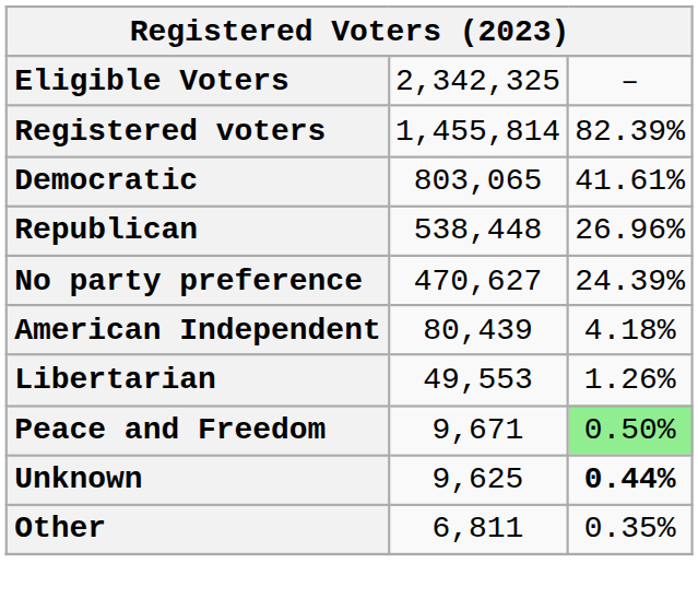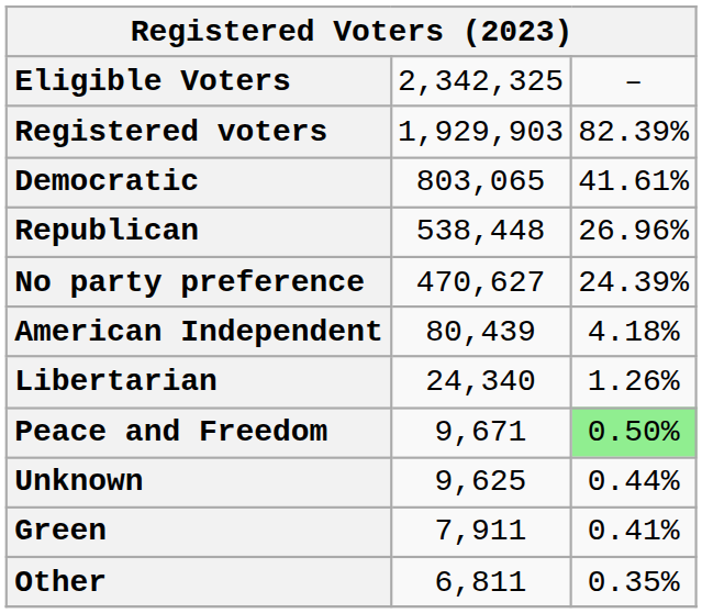Registered voters | column 2: 1,455,814 -> 1,929,903
Libertarian | column 2: 49,553 -> 24,340
Unknown | column 3: bold -> normal
+ row: Green | 7,911 | 0.41%
